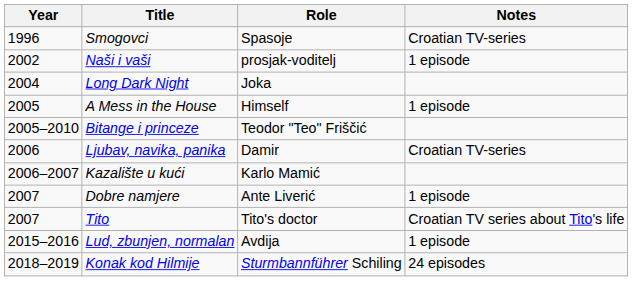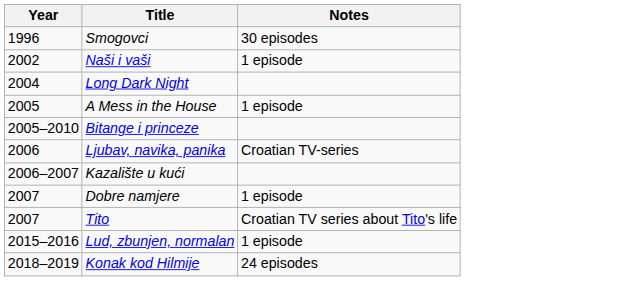- column: Role | Spasoje | prosjak-voditelj | Joka | Himself | Teodor "Teo" Friščić | Damir | Karlo Mamić | Ante Liverić | Tito's doctor | Avdija | Sturmbannführer Schiling
Smogovci | Notes: Croatian TV-series -> 30 episodes
